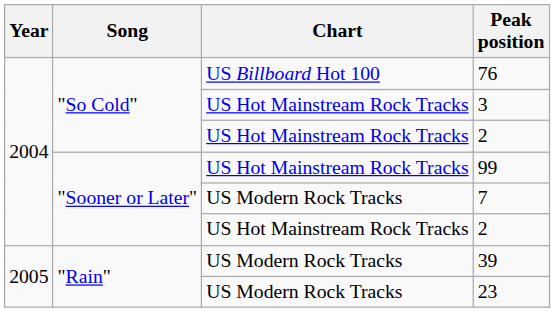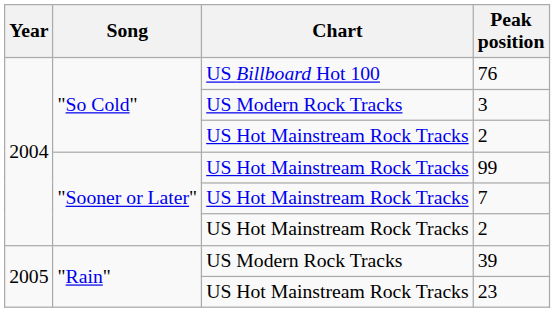3 | Chart: US Hot Mainstream Rock Tracks -> US Modern Rock Tracks
7 | Chart: US Modern Rock Tracks -> US Hot Mainstream Rock Tracks
23 | Chart: US Modern Rock Tracks -> US Hot Mainstream Rock Tracks
